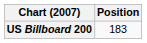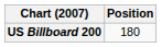US Billboard 200 | Position: 183 -> 180
